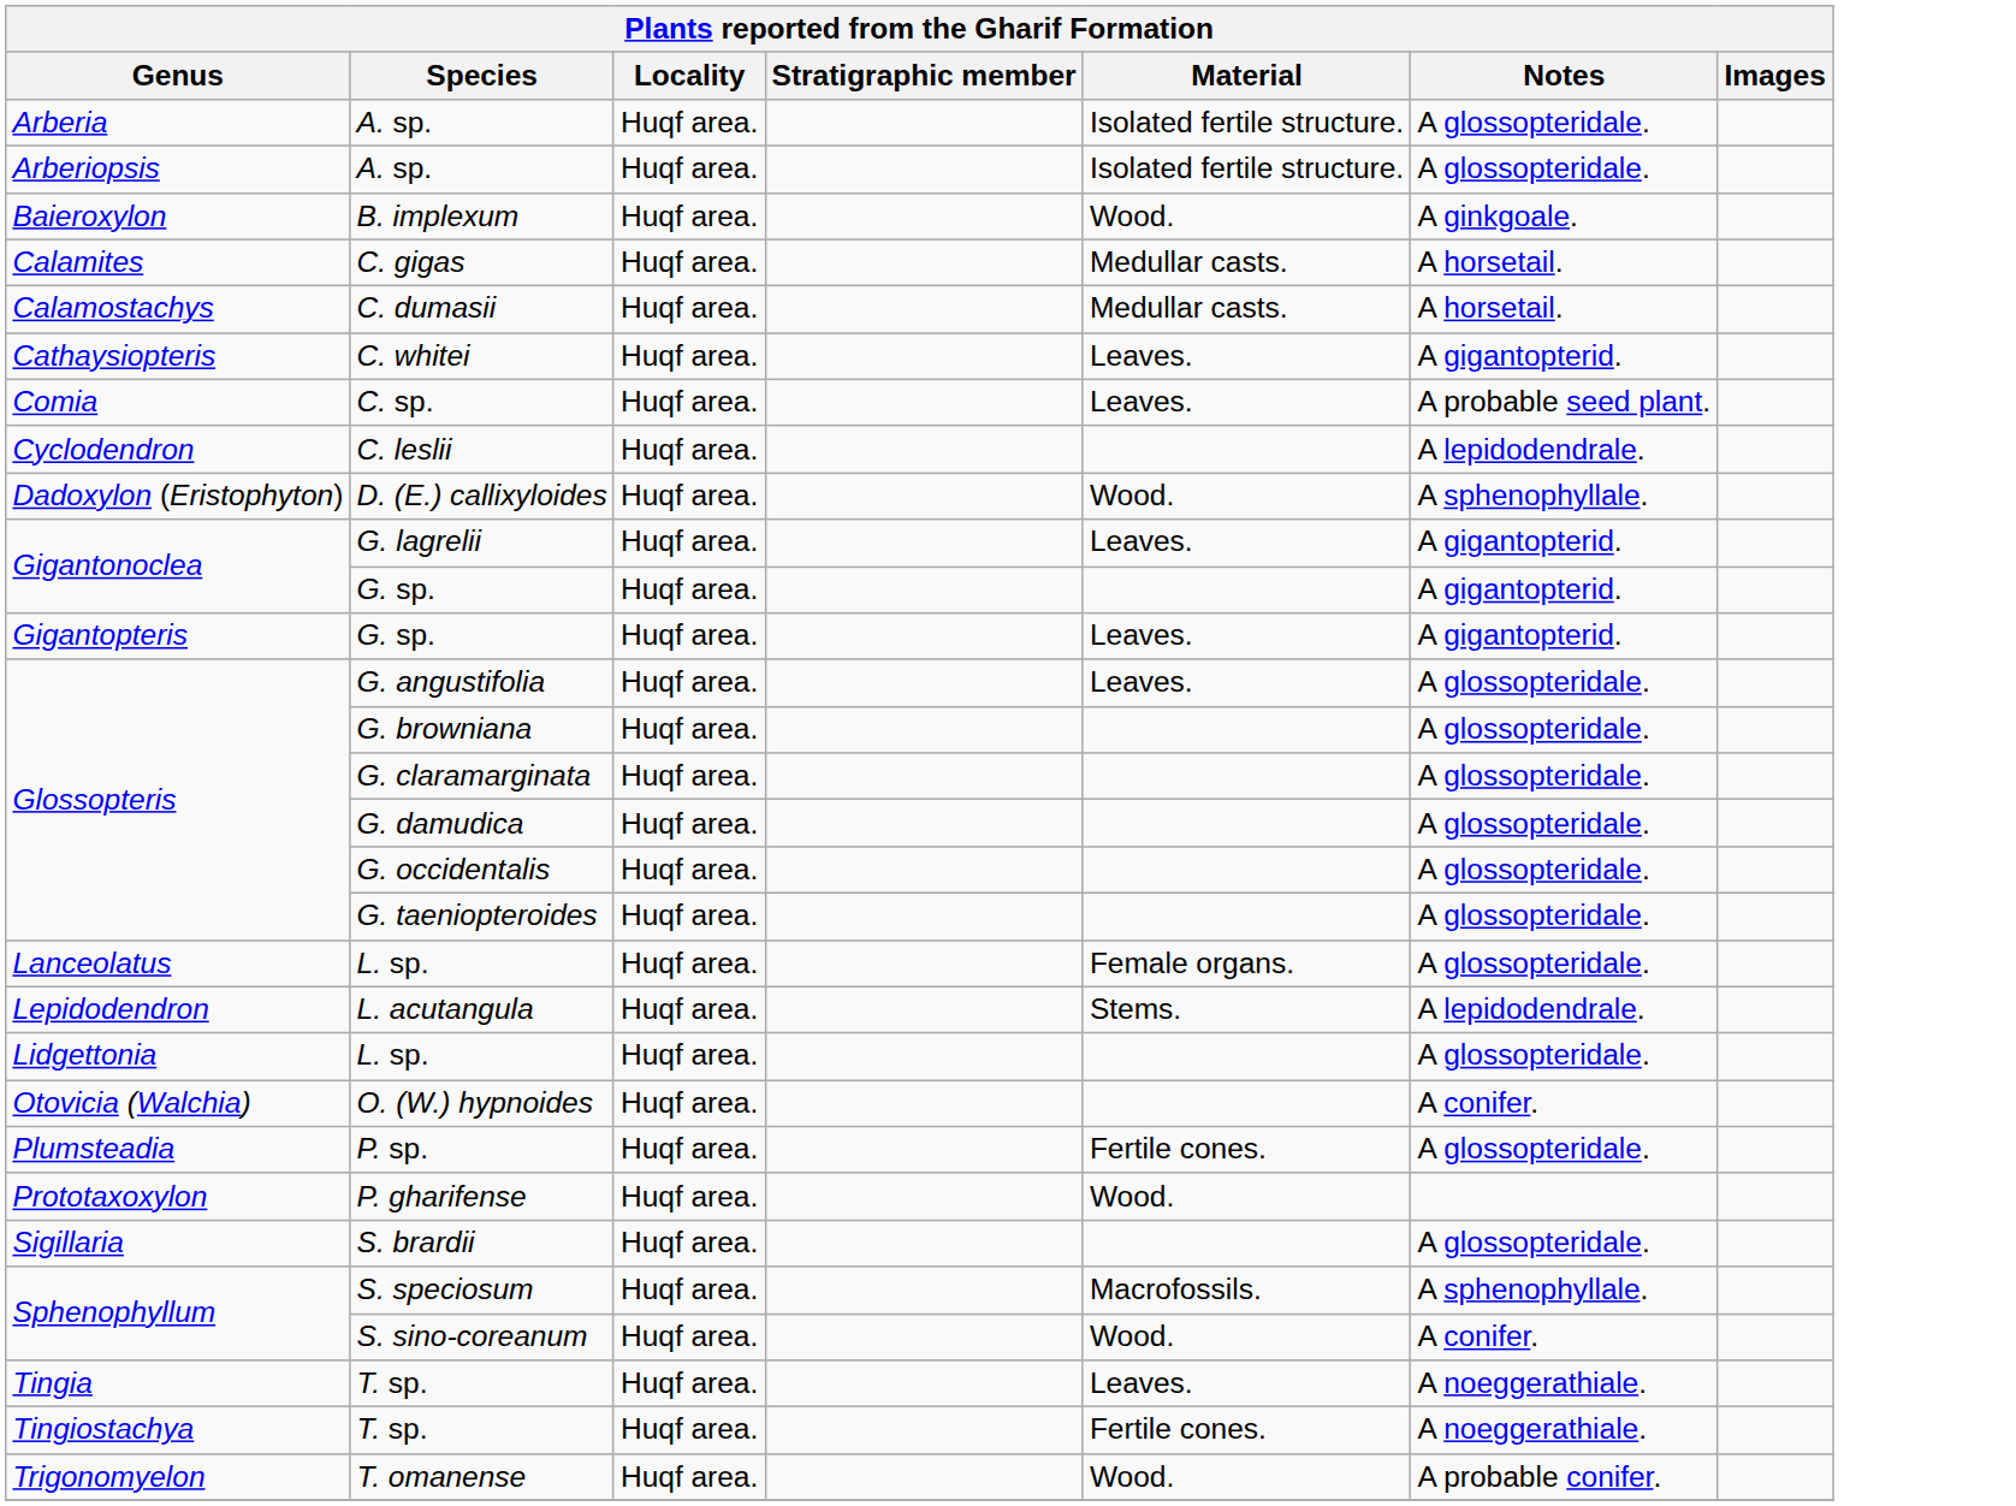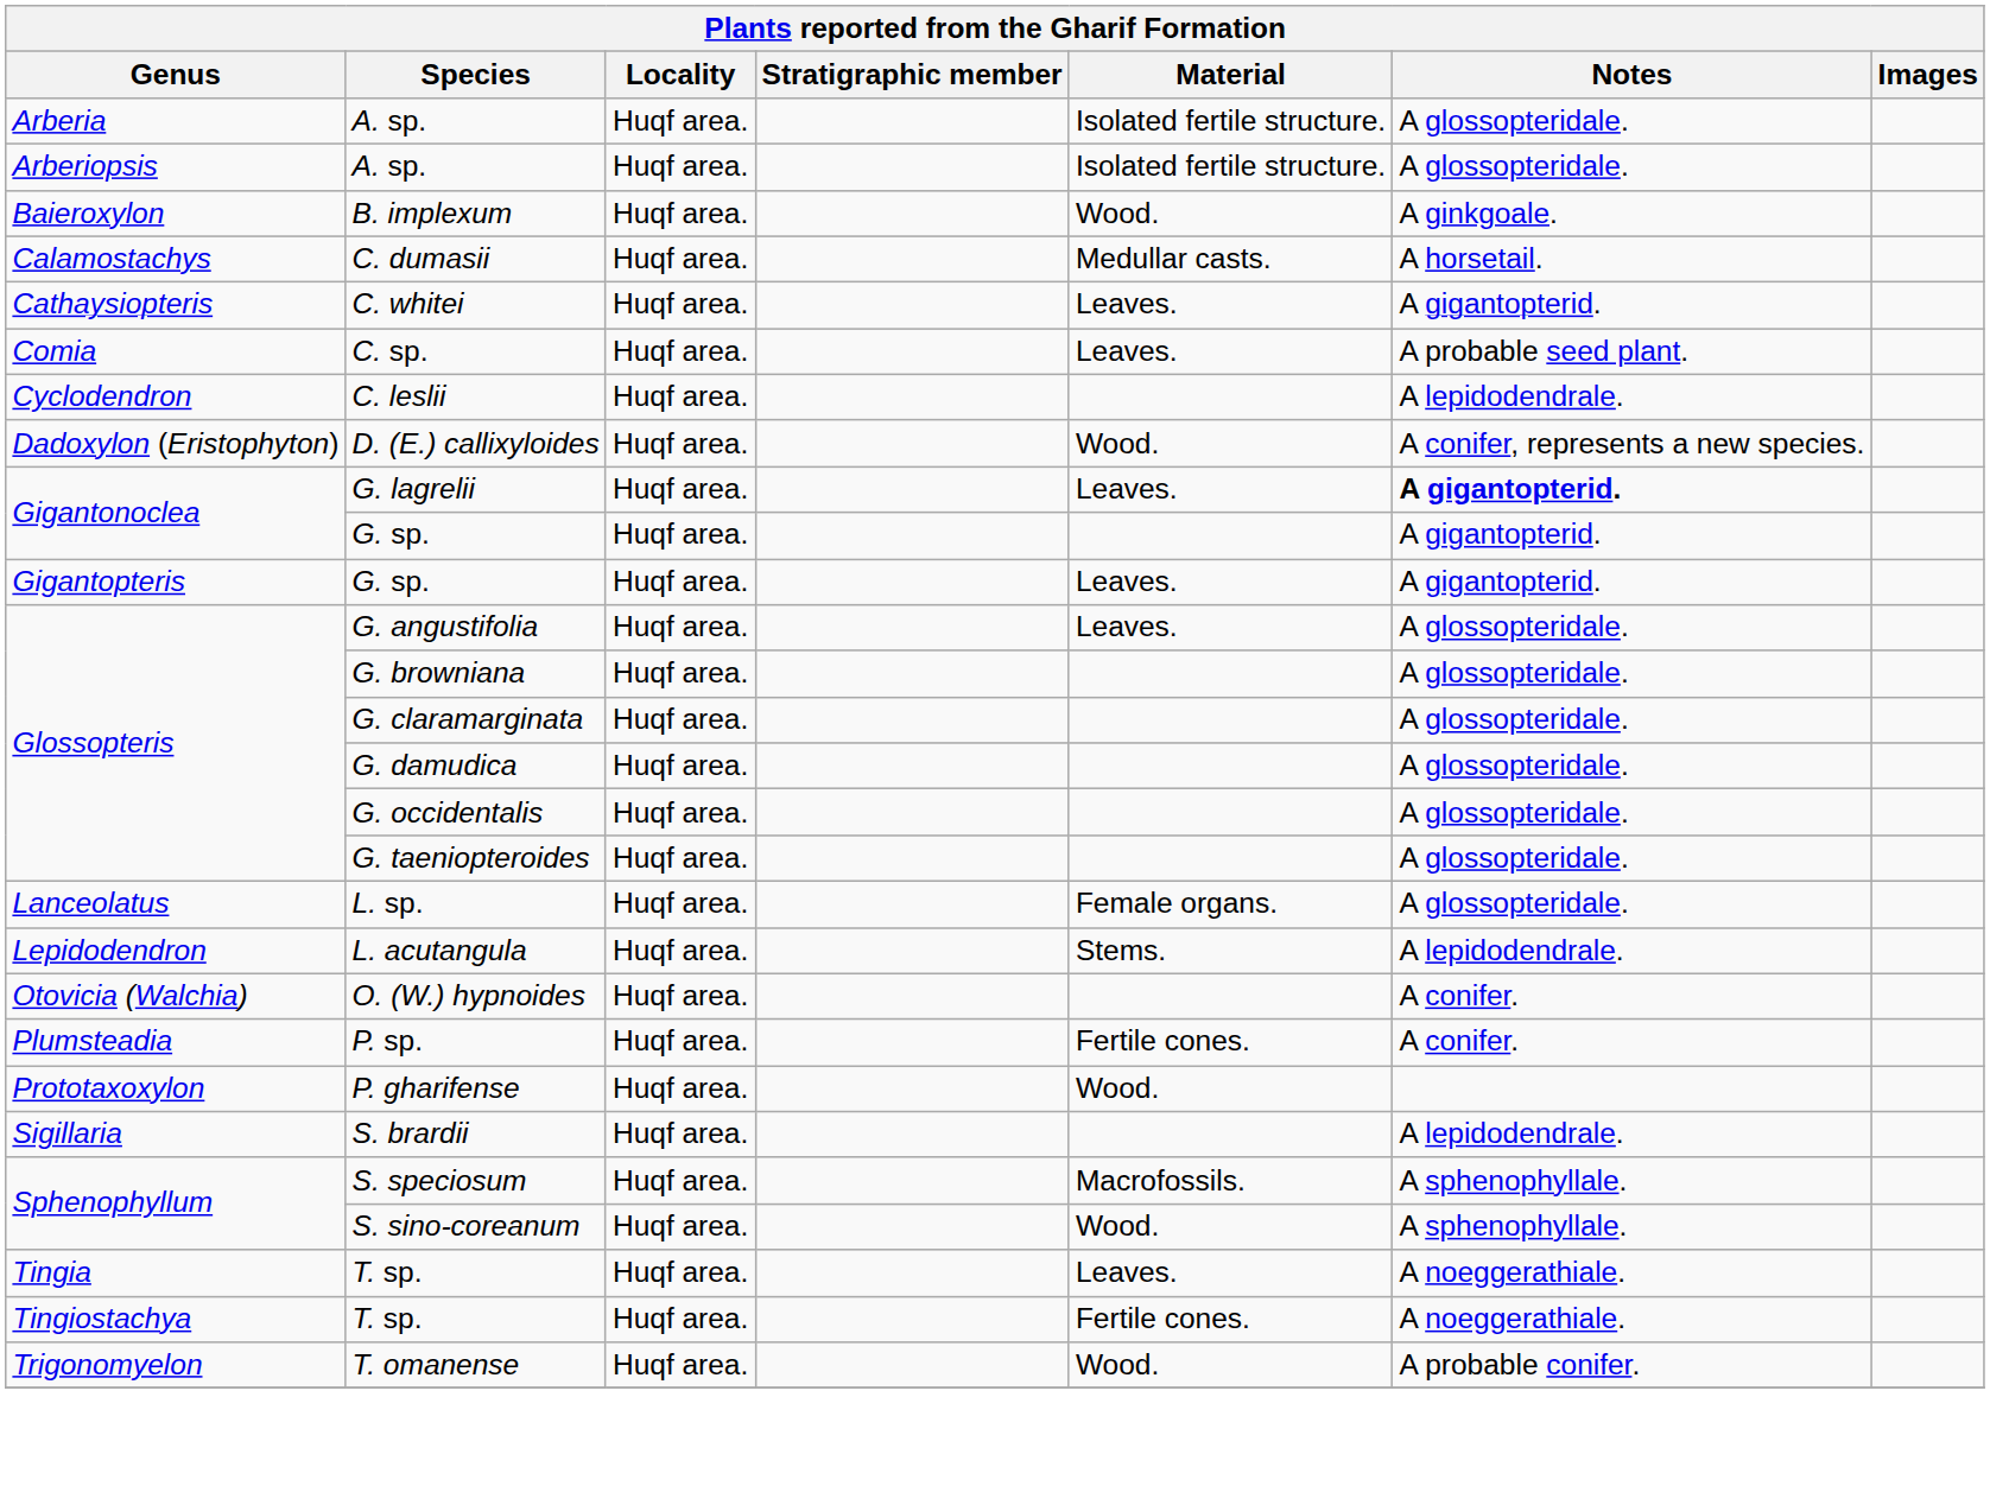- row: Calamites | C. gigas | Huqf area. | Medullar casts. | A horsetail.
D. (E.) callixyloides | Notes: A sphenophyllale. -> A conifer, represents a new species.
G. lagrelii | Notes: normal -> bold
- row: Lidgettonia | L. sp. | Huqf area. | A glossopteridale.
P. sp. | Notes: A glossopteridale. -> A conifer.
S. brardii | Notes: A glossopteridale. -> A lepidodendrale.
S. sino-coreanum | Notes: A conifer. -> A sphenophyllale.
